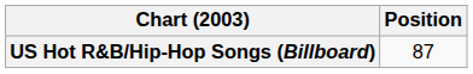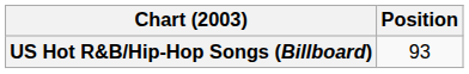US Hot R&B/Hip-Hop Songs (Billboard) | Position: 87 -> 93
